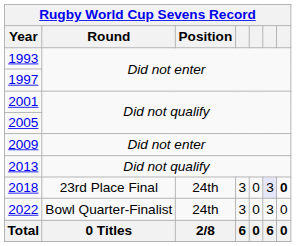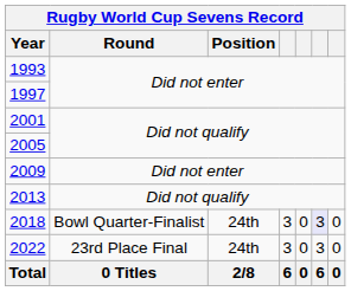2018 | Round: 23rd Place Final -> Bowl Quarter-Finalist
2018 | column 7: bold -> normal
2022 | Round: Bowl Quarter-Finalist -> 23rd Place Final
